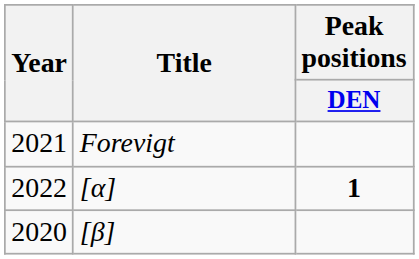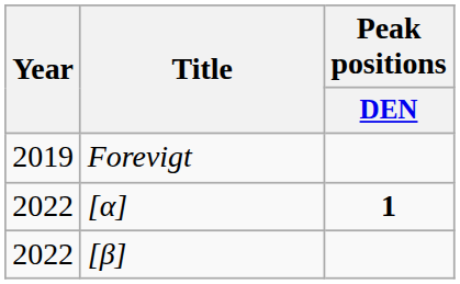Forevigt | Year: 2021 -> 2019
[β] | Year: 2020 -> 2022
